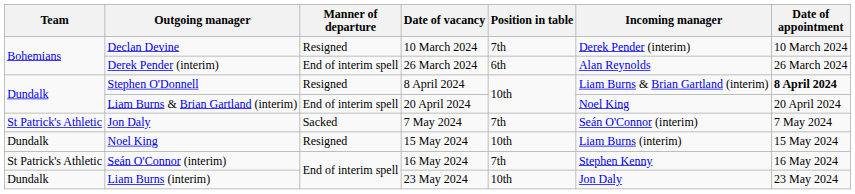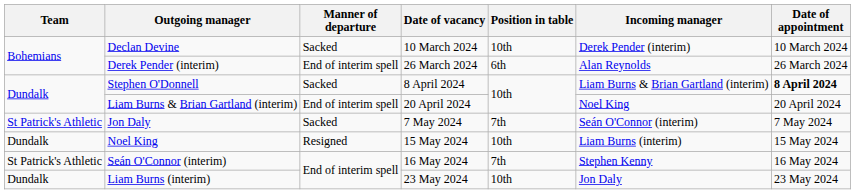Declan Devine | Manner of departure: Resigned -> Sacked
Declan Devine | Position in table: 7th -> 10th
Stephen O'Donnell | Manner of departure: Resigned -> Sacked
